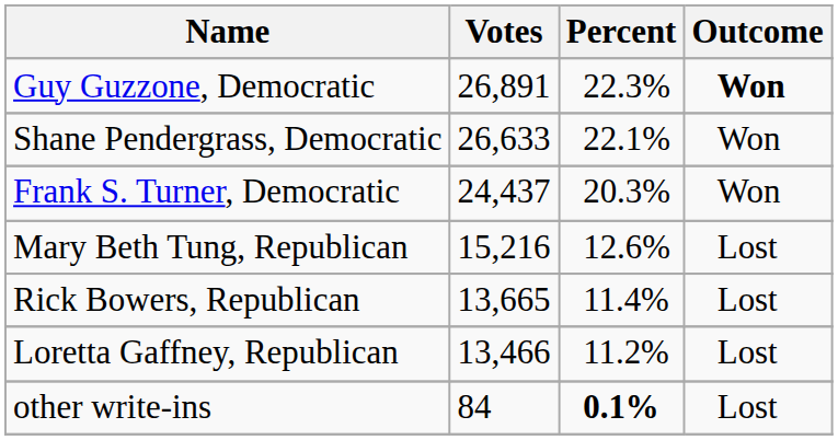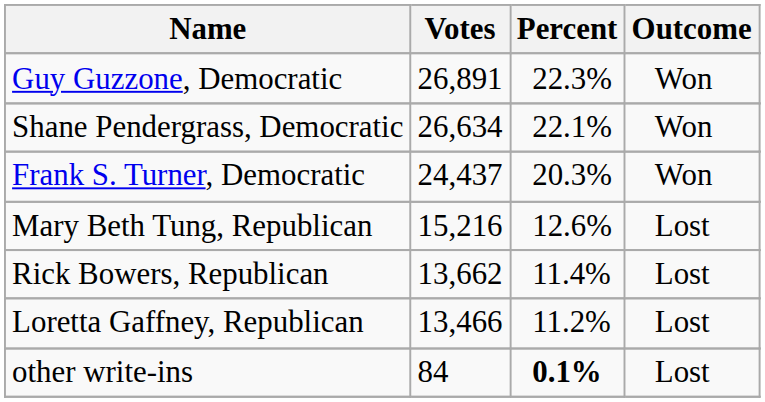Guy Guzzone, Democratic | Outcome: bold -> normal
Shane Pendergrass, Democratic | Votes: 26,633 -> 26,634
Rick Bowers, Republican | Votes: 13,665 -> 13,662
